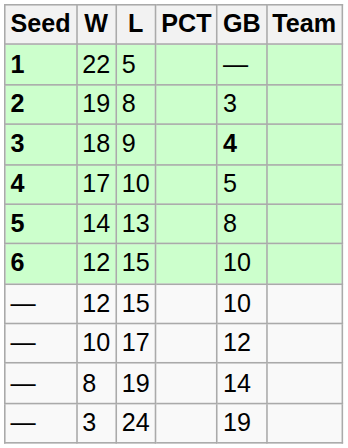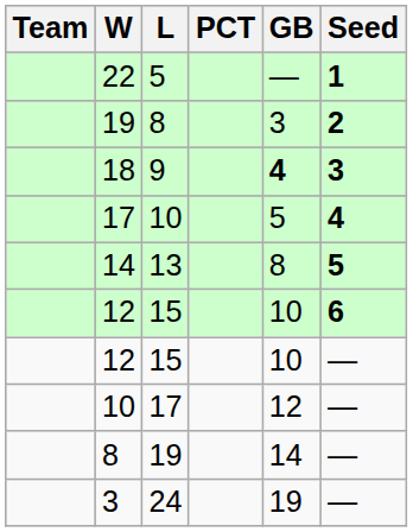columns swapped: Team <-> Seed
